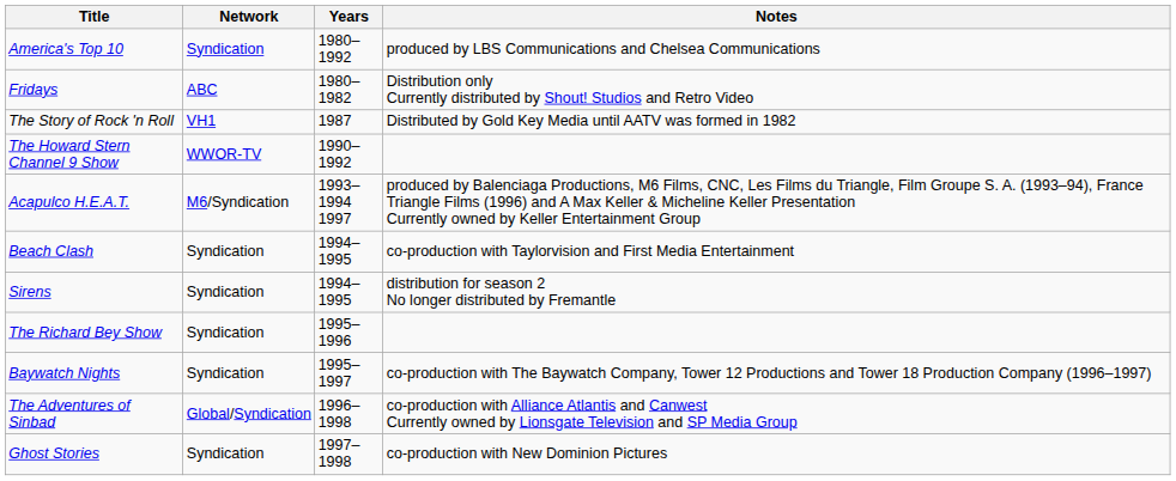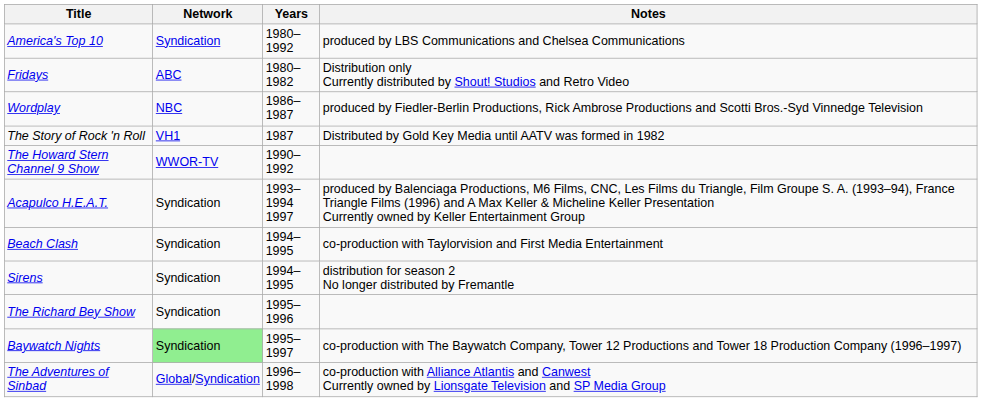+ row: Wordplay | NBC | 1986–1987 | produced by Fiedler-Berlin Productions, Rick Ambrose Productions and Scotti Bros.-Syd Vinnedge Television
Acapulco H.E.A.T. | Network: M6/Syndication -> Syndication
Baywatch Nights | Network: no background -> lightgreen background
- row: Ghost Stories | Syndication | 1997–1998 | co-production with New Dominion Pictures
